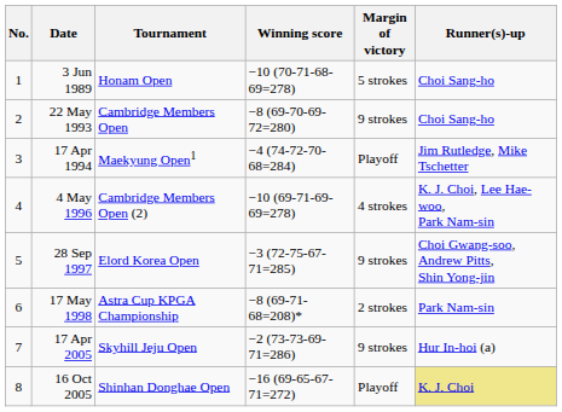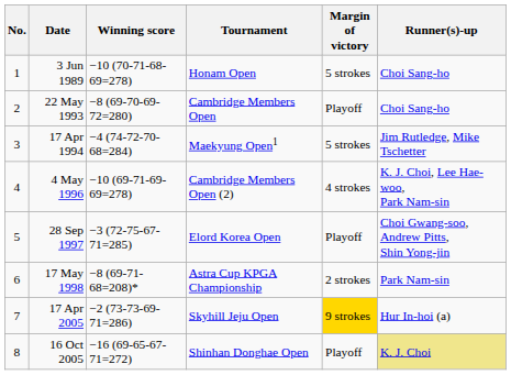columns swapped: Tournament <-> Winning score
22 May 1993 | Margin of victory: 9 strokes -> Playoff
17 Apr 1994 | Margin of victory: Playoff -> 5 strokes
28 Sep 1997 | Margin of victory: 9 strokes -> Playoff
17 Apr 2005 | Margin of victory: no background -> gold background
